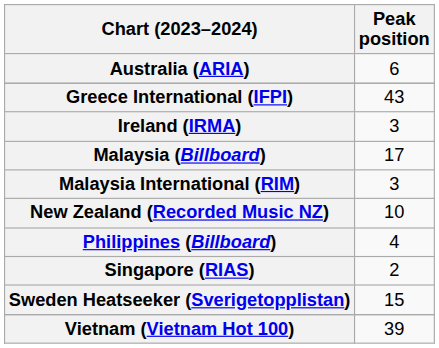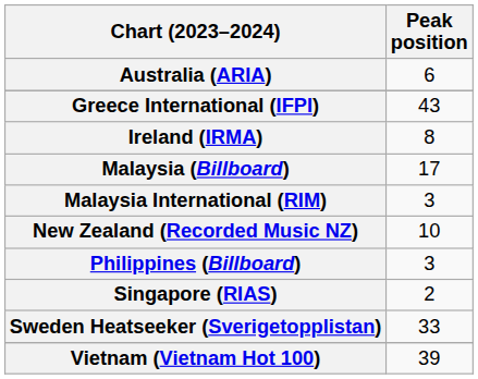Ireland (IRMA) | Peak position: 3 -> 8
Philippines (Billboard) | Peak position: 4 -> 3
Sweden Heatseeker (Sverigetopplistan) | Peak position: 15 -> 33
